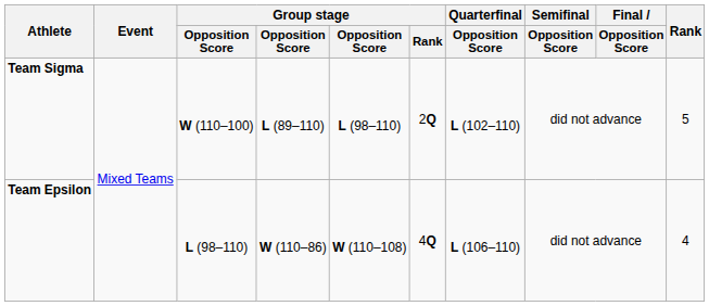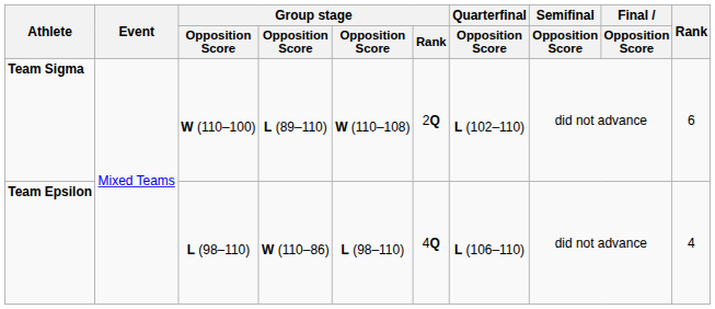Team Sigma | column 5: L (98–110) -> W (110–108)
Team Sigma | Rank: 5 -> 6
Team Epsilon | column 5: W (110–108) -> L (98–110)
